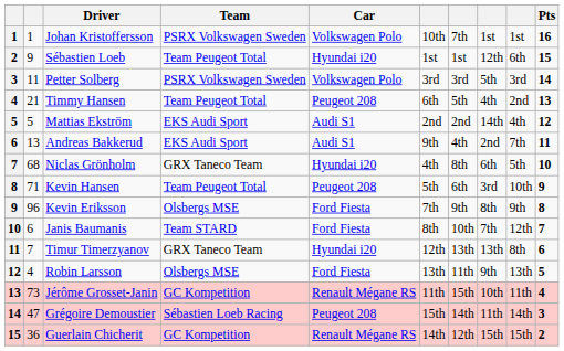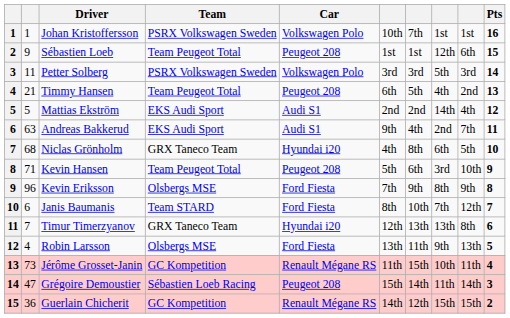Sébastien Loeb | Car: Hyundai i20 -> Peugeot 208
Andreas Bakkerud | column 2: 13 -> 63
